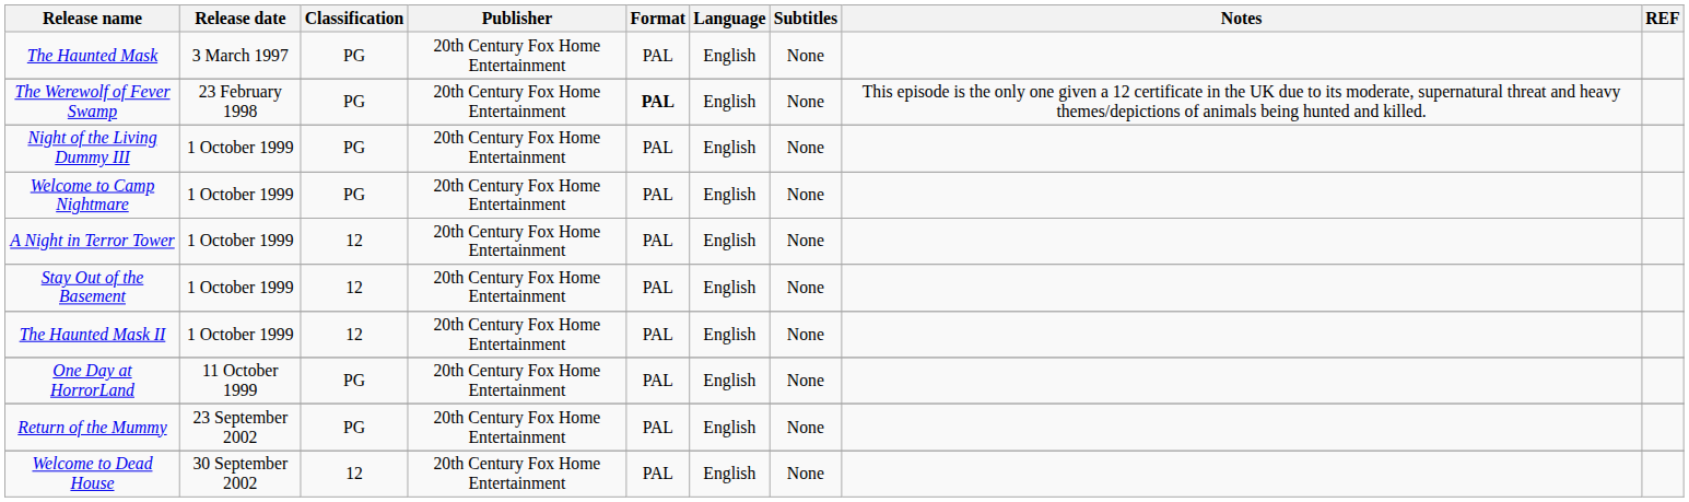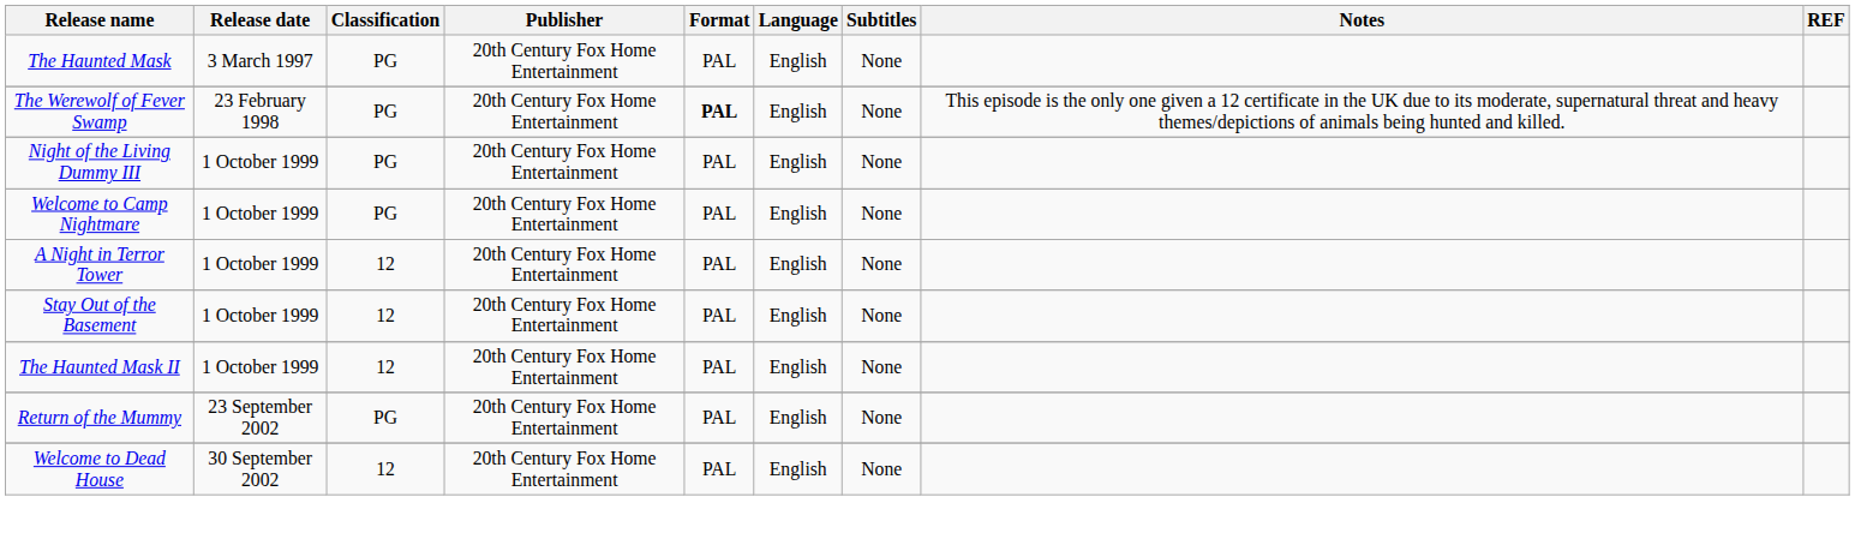- row: One Day at HorrorLand | 11 October 1999 | PG | 20th Century Fox Home Entertainment | PAL | English | None
